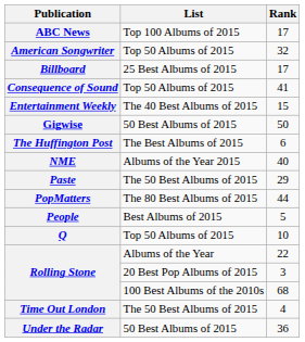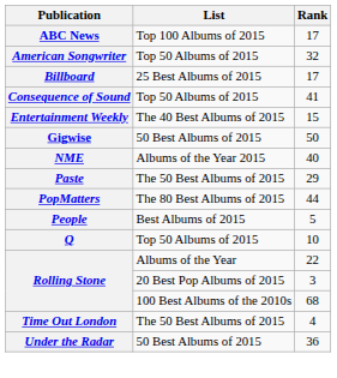- row: The Huffington Post | The Best Albums of 2015 | 6
